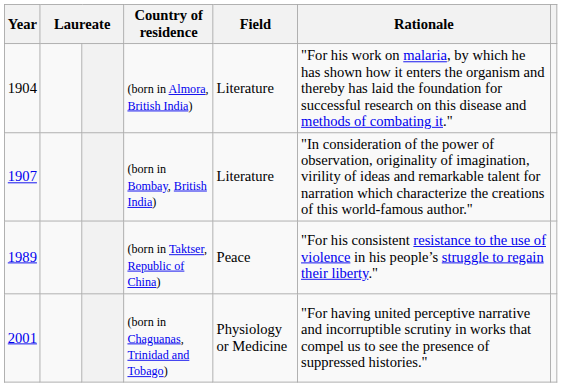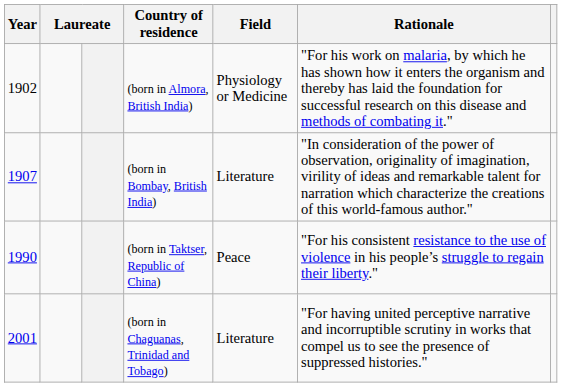(born in Almora, British India) | Year: 1904 -> 1902
(born in Almora, British India) | Field: Literature -> Physiology or Medicine
(born in Taktser, Republic of China) | Year: 1989 -> 1990
(born in Chaguanas, Trinidad and Tobago) | Field: Physiology or Medicine -> Literature
